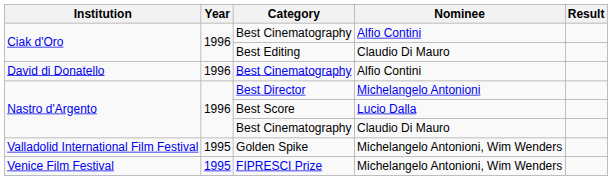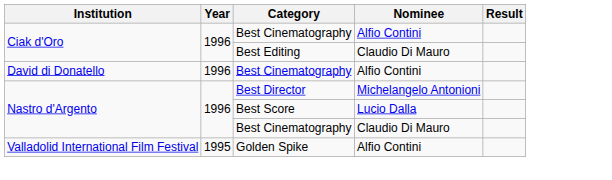Golden Spike | Nominee: Michelangelo Antonioni, Wim Wenders -> Alfio Contini
- row: Venice Film Festival | 1995 | FIPRESCI Prize | Michelangelo Antonioni, Wim Wenders
